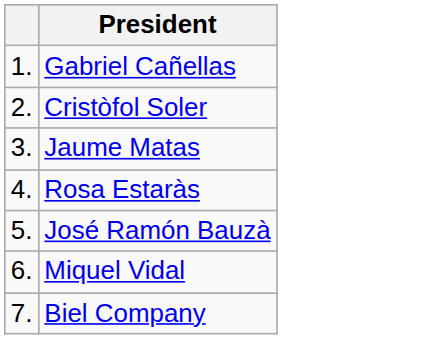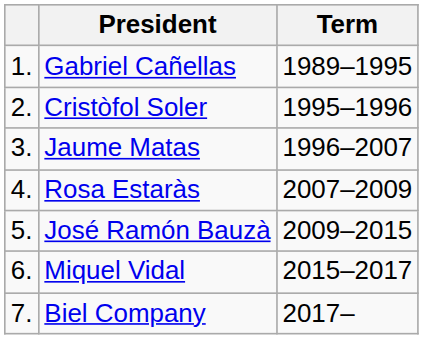+ column: Term | 1989–1995 | 1995–1996 | 1996–2007 | 2007–2009 | 2009–2015 | 2015–2017 | 2017–
